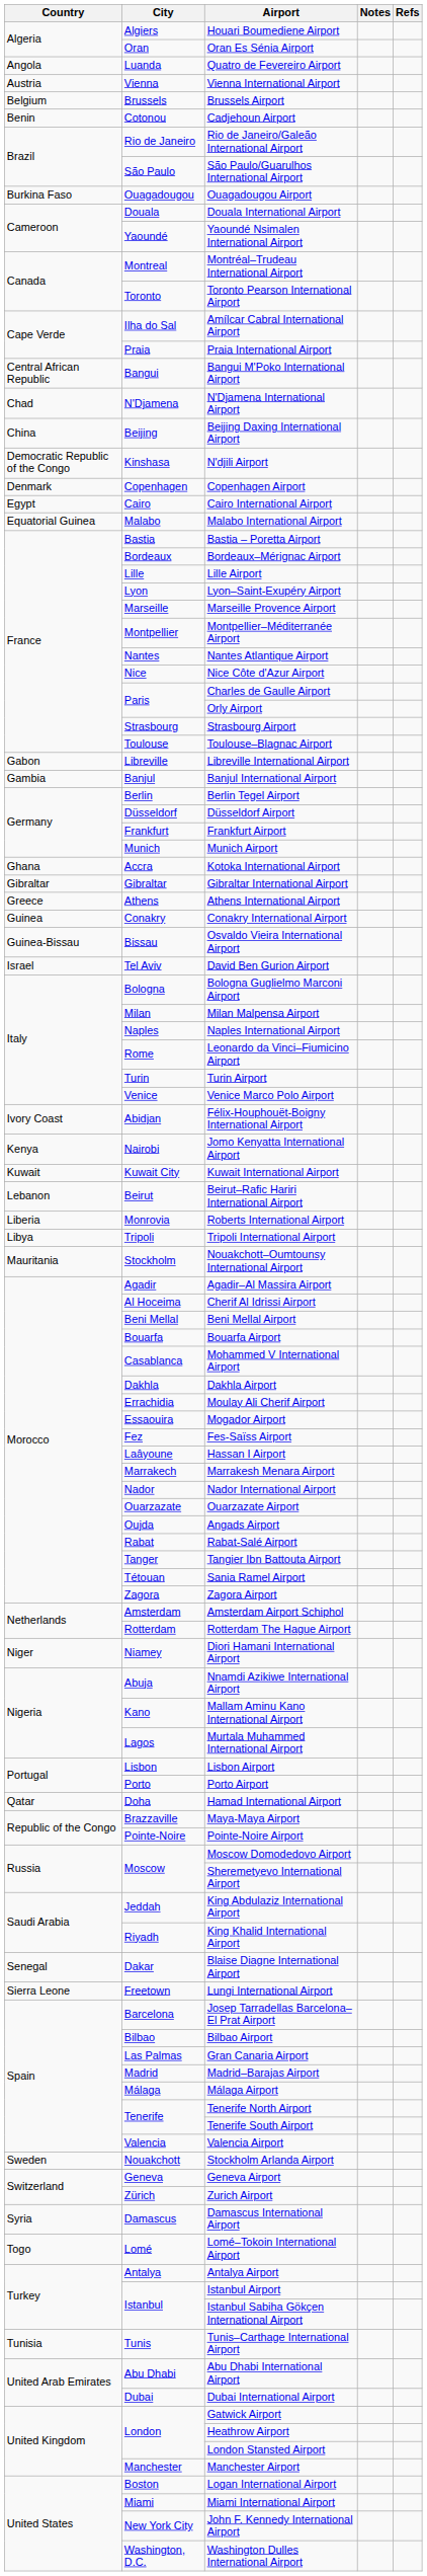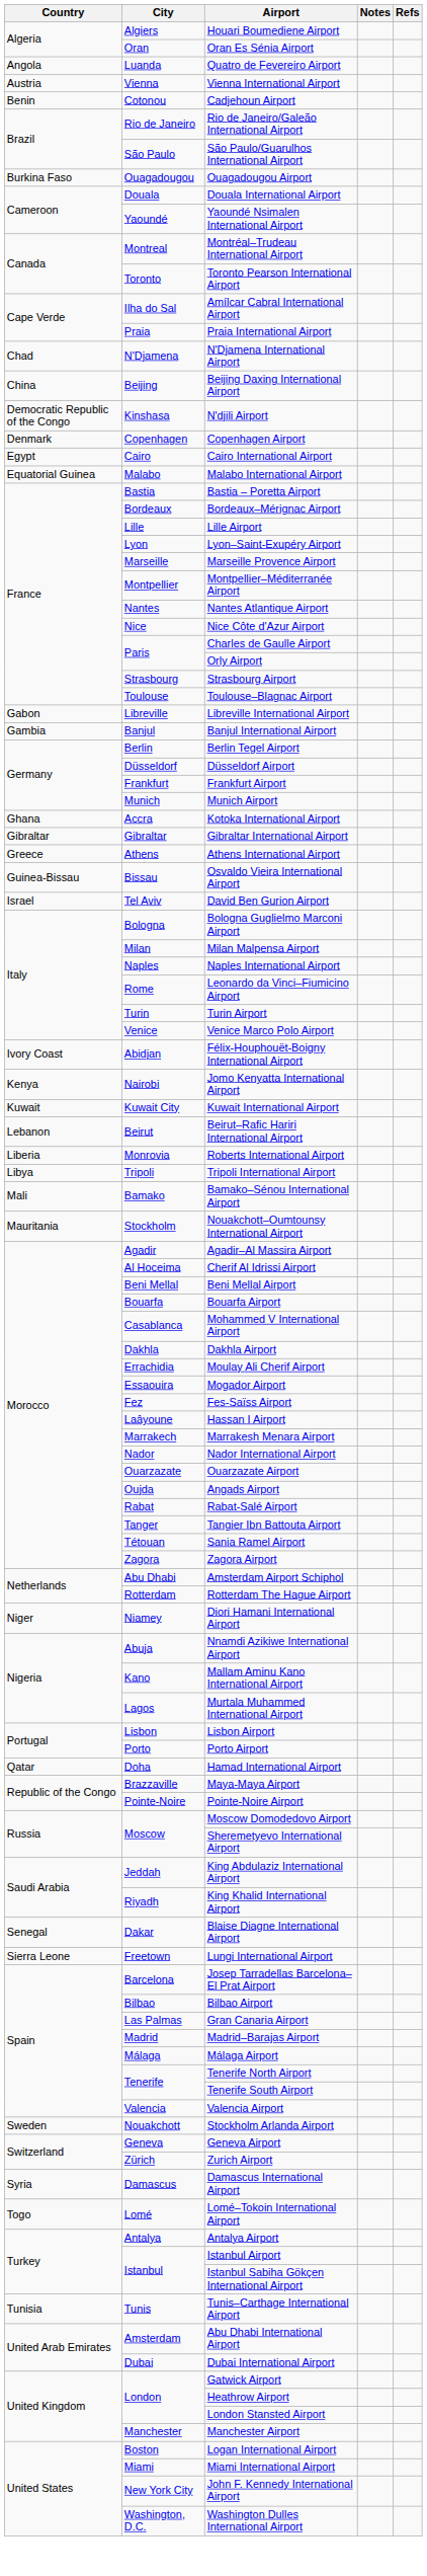- row: Belgium | Brussels | Brussels Airport
- row: Central African Republic | Bangui | Bangui M'Poko International Airport
- row: Guinea | Conakry | Conakry International Airport
+ row: Mali | Bamako | Bamako–Sénou International Airport
Amsterdam Airport Schiphol | City: Amsterdam -> Abu Dhabi
Abu Dhabi International Airport | City: Abu Dhabi -> Amsterdam
